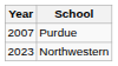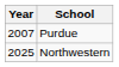Northwestern | Year: 2023 -> 2025
